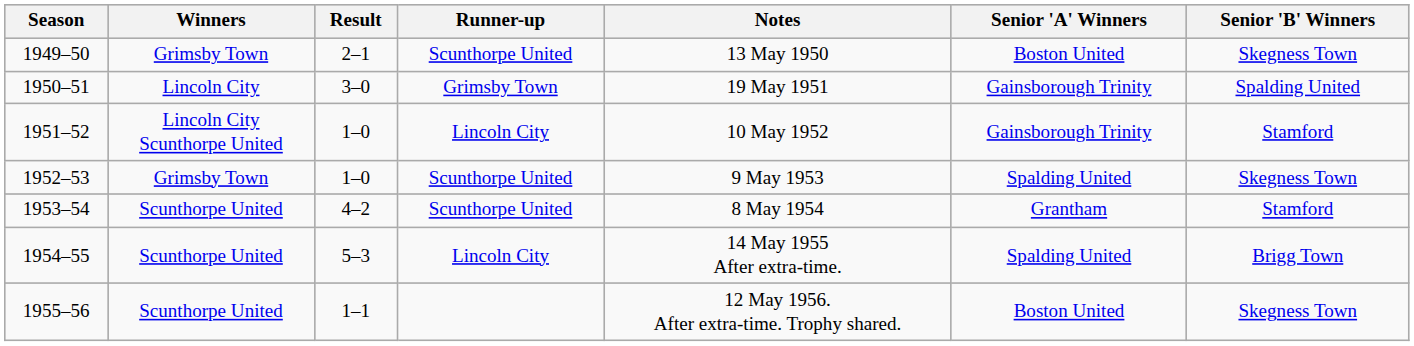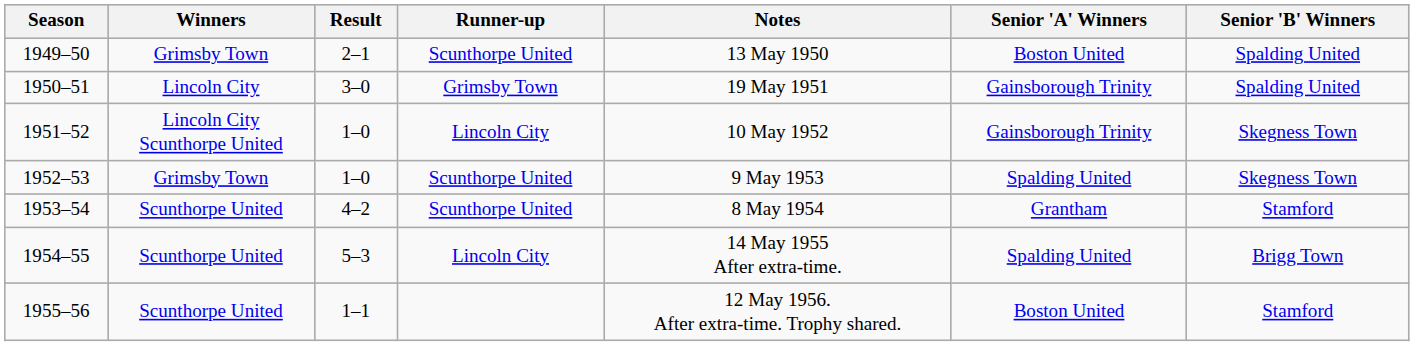1949–50 | Senior 'B' Winners: Skegness Town -> Spalding United
1951–52 | Senior 'B' Winners: Stamford -> Skegness Town
1955–56 | Senior 'B' Winners: Skegness Town -> Stamford
